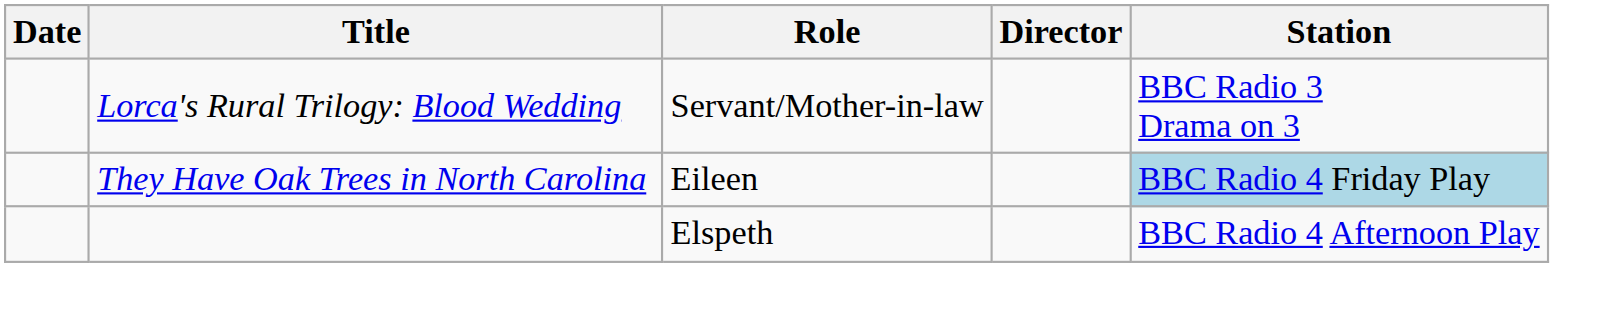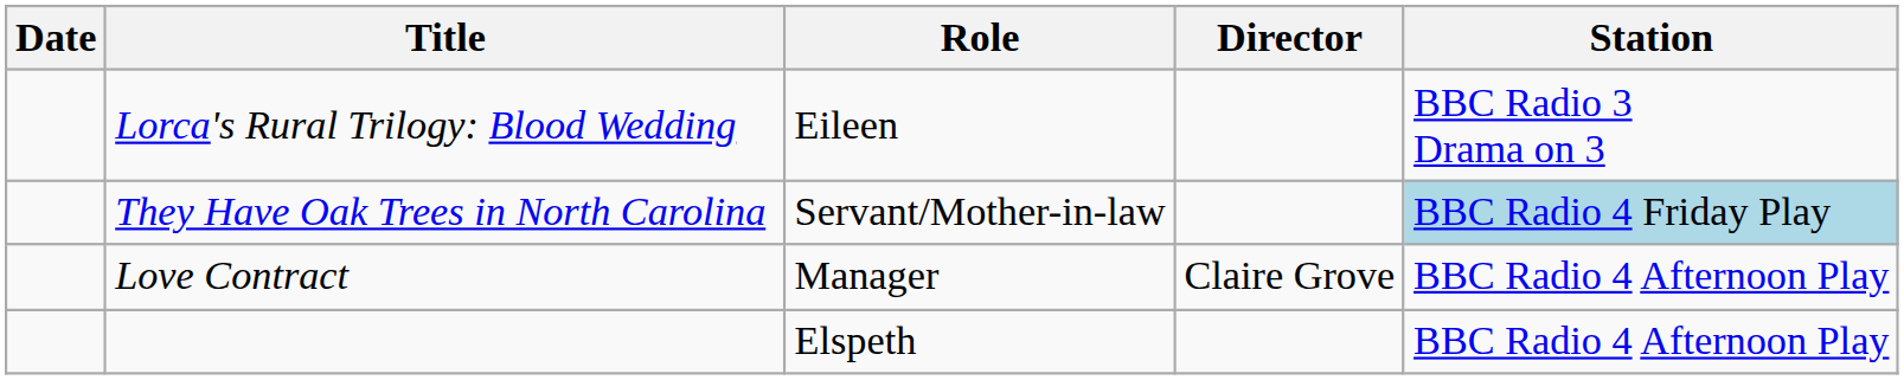Lorca's Rural Trilogy: Blood Wedding | Role: Servant/Mother-in-law -> Eileen
They Have Oak Trees in North Carolina | Role: Eileen -> Servant/Mother-in-law
+ row: Love Contract | Manager | Claire Grove | BBC Radio 4 Afternoon Play
